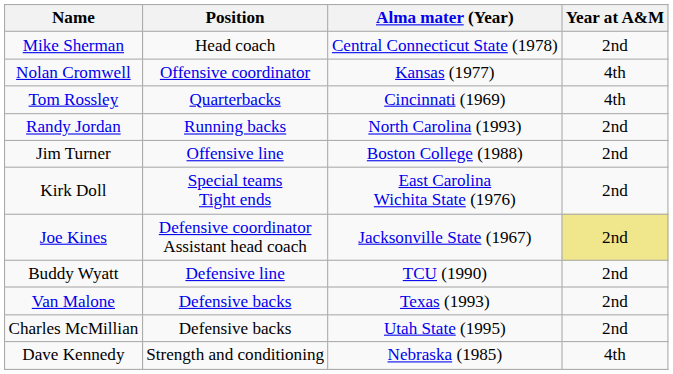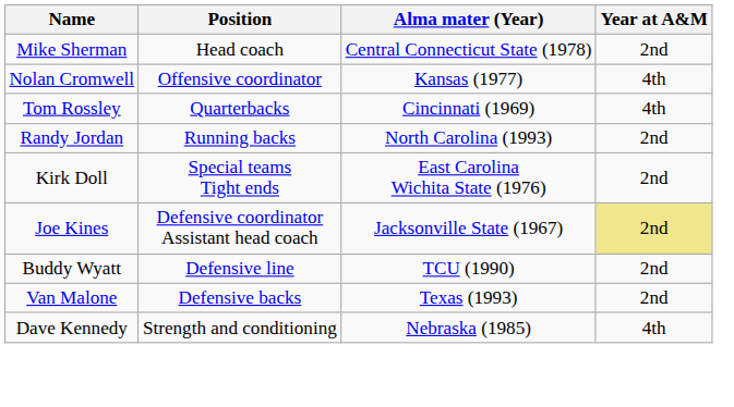- row: Jim Turner | Offensive line | Boston College (1988) | 2nd
- row: Charles McMillian | Defensive backs | Utah State (1995) | 2nd
